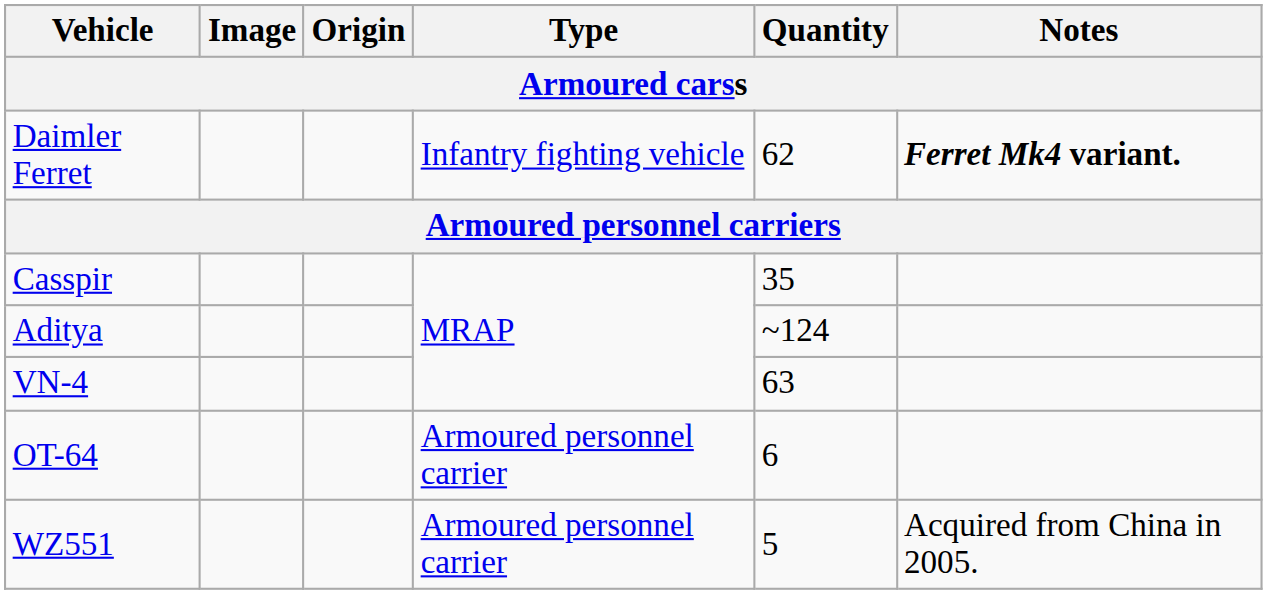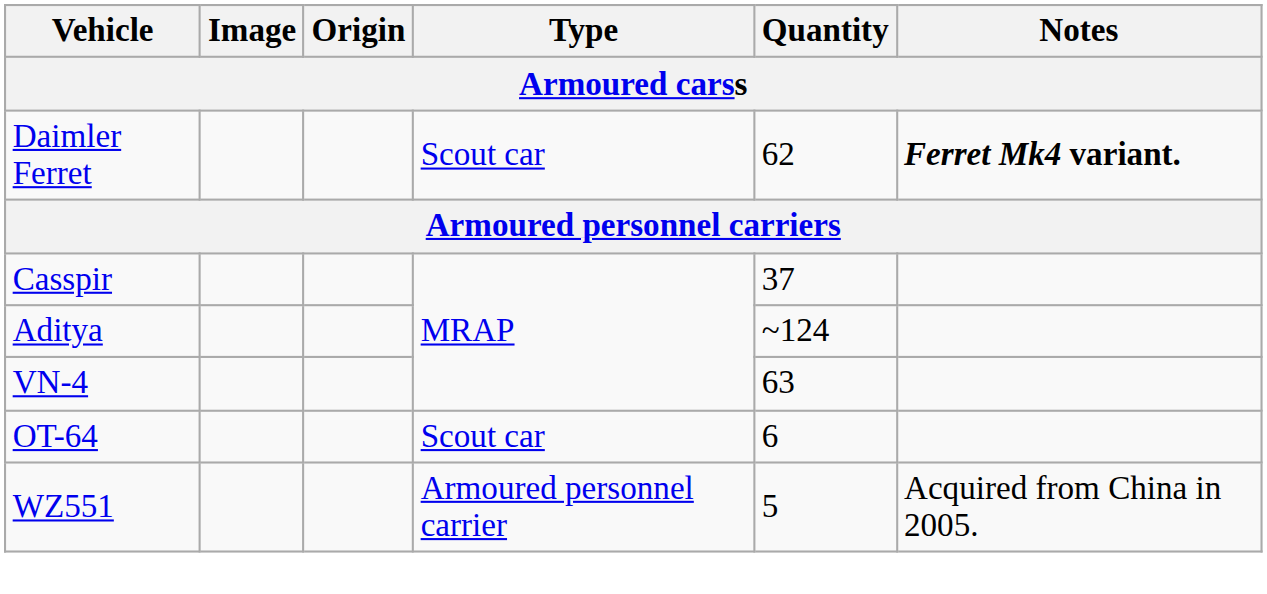Daimler Ferret | Type: Infantry fighting vehicle -> Scout car
Casspir | Quantity: 35 -> 37
OT-64 | Type: Armoured personnel carrier -> Scout car
